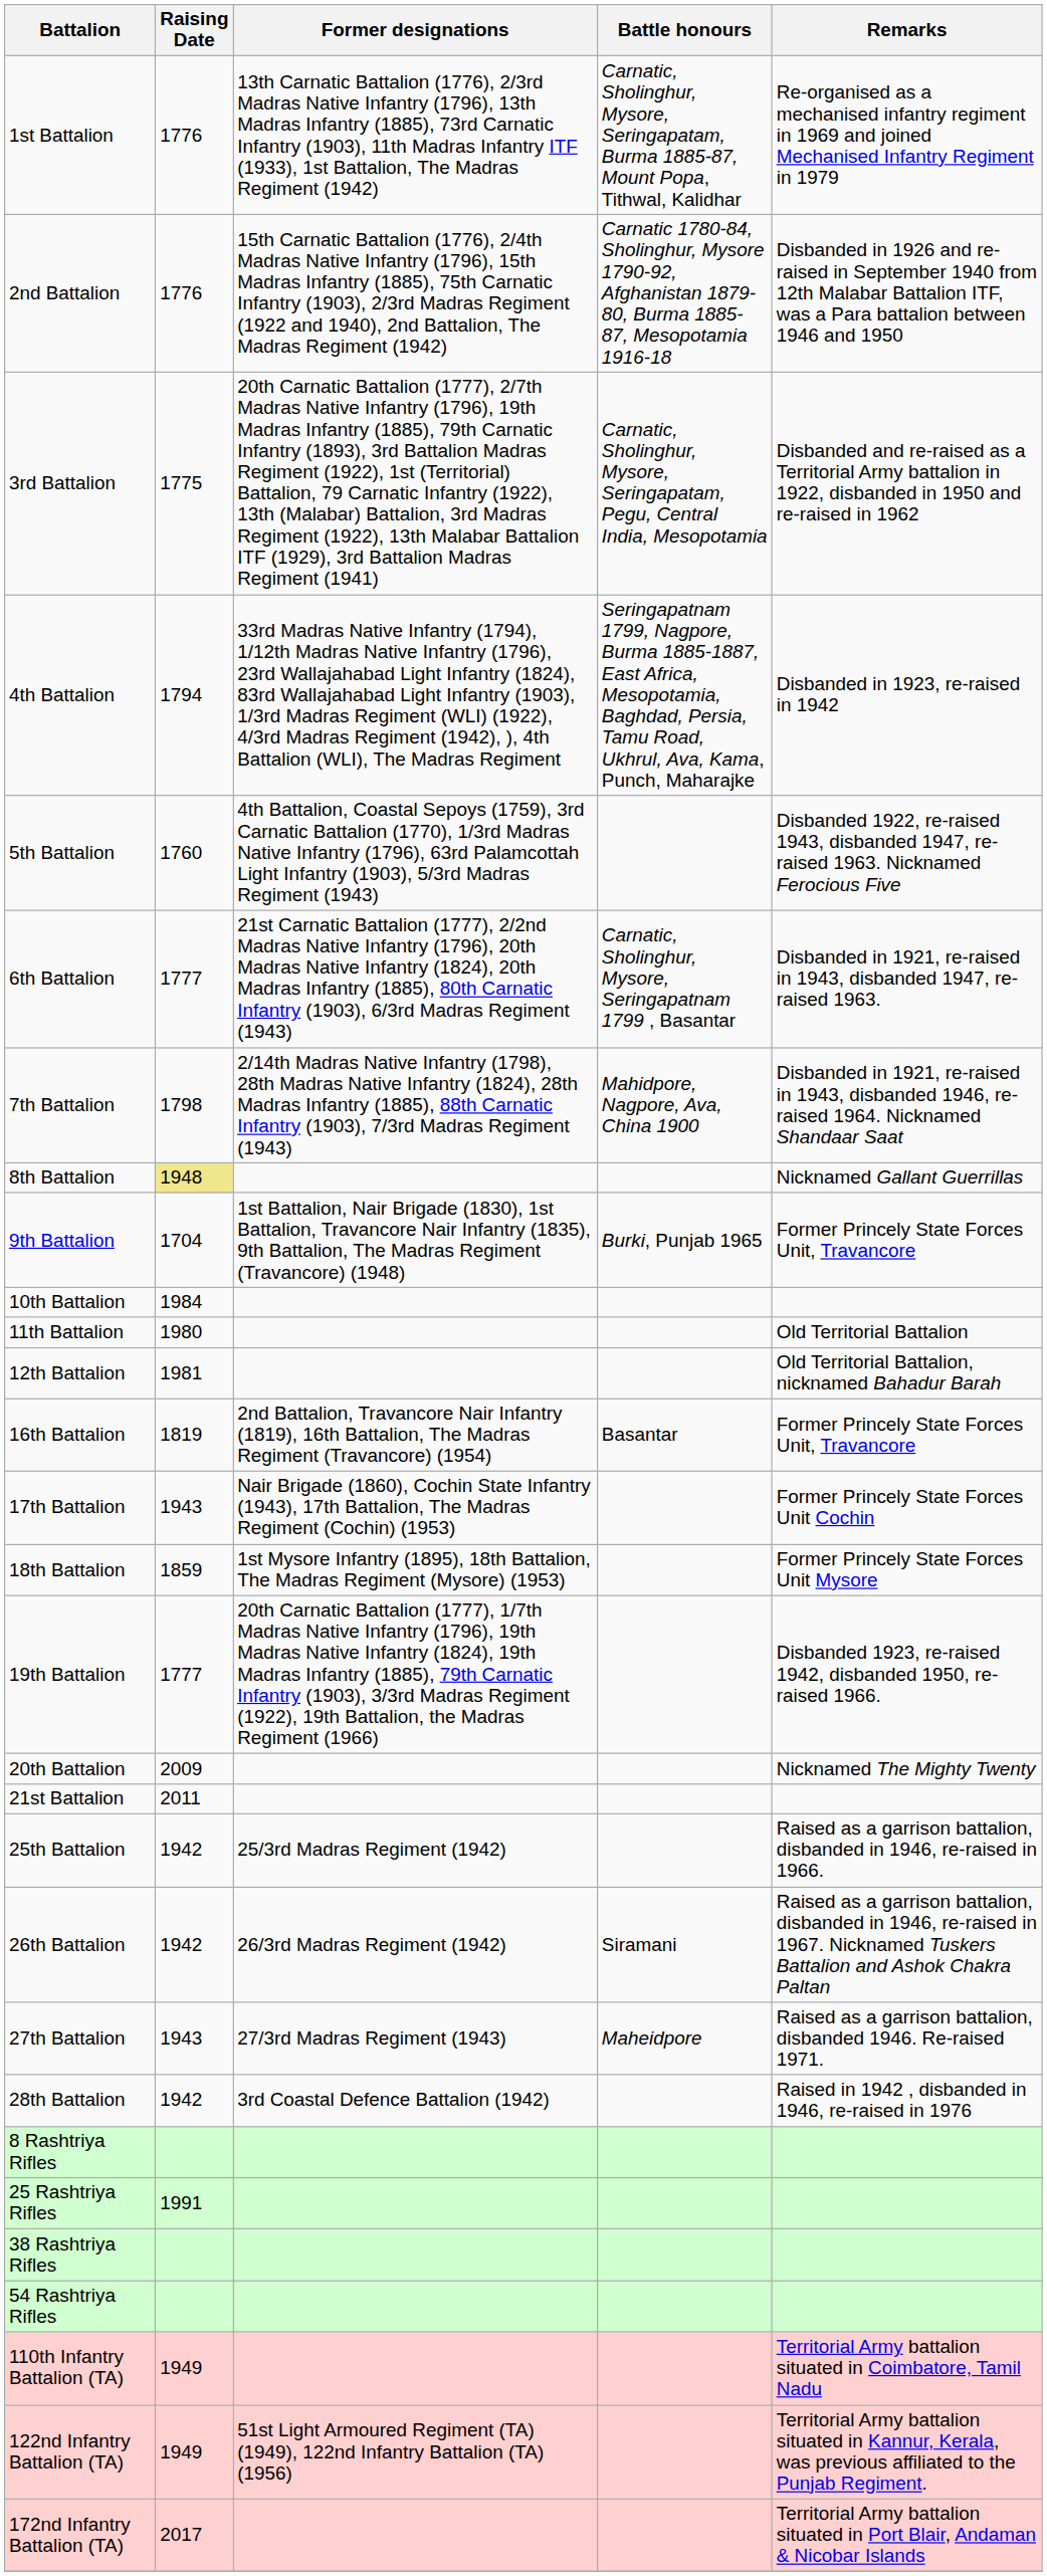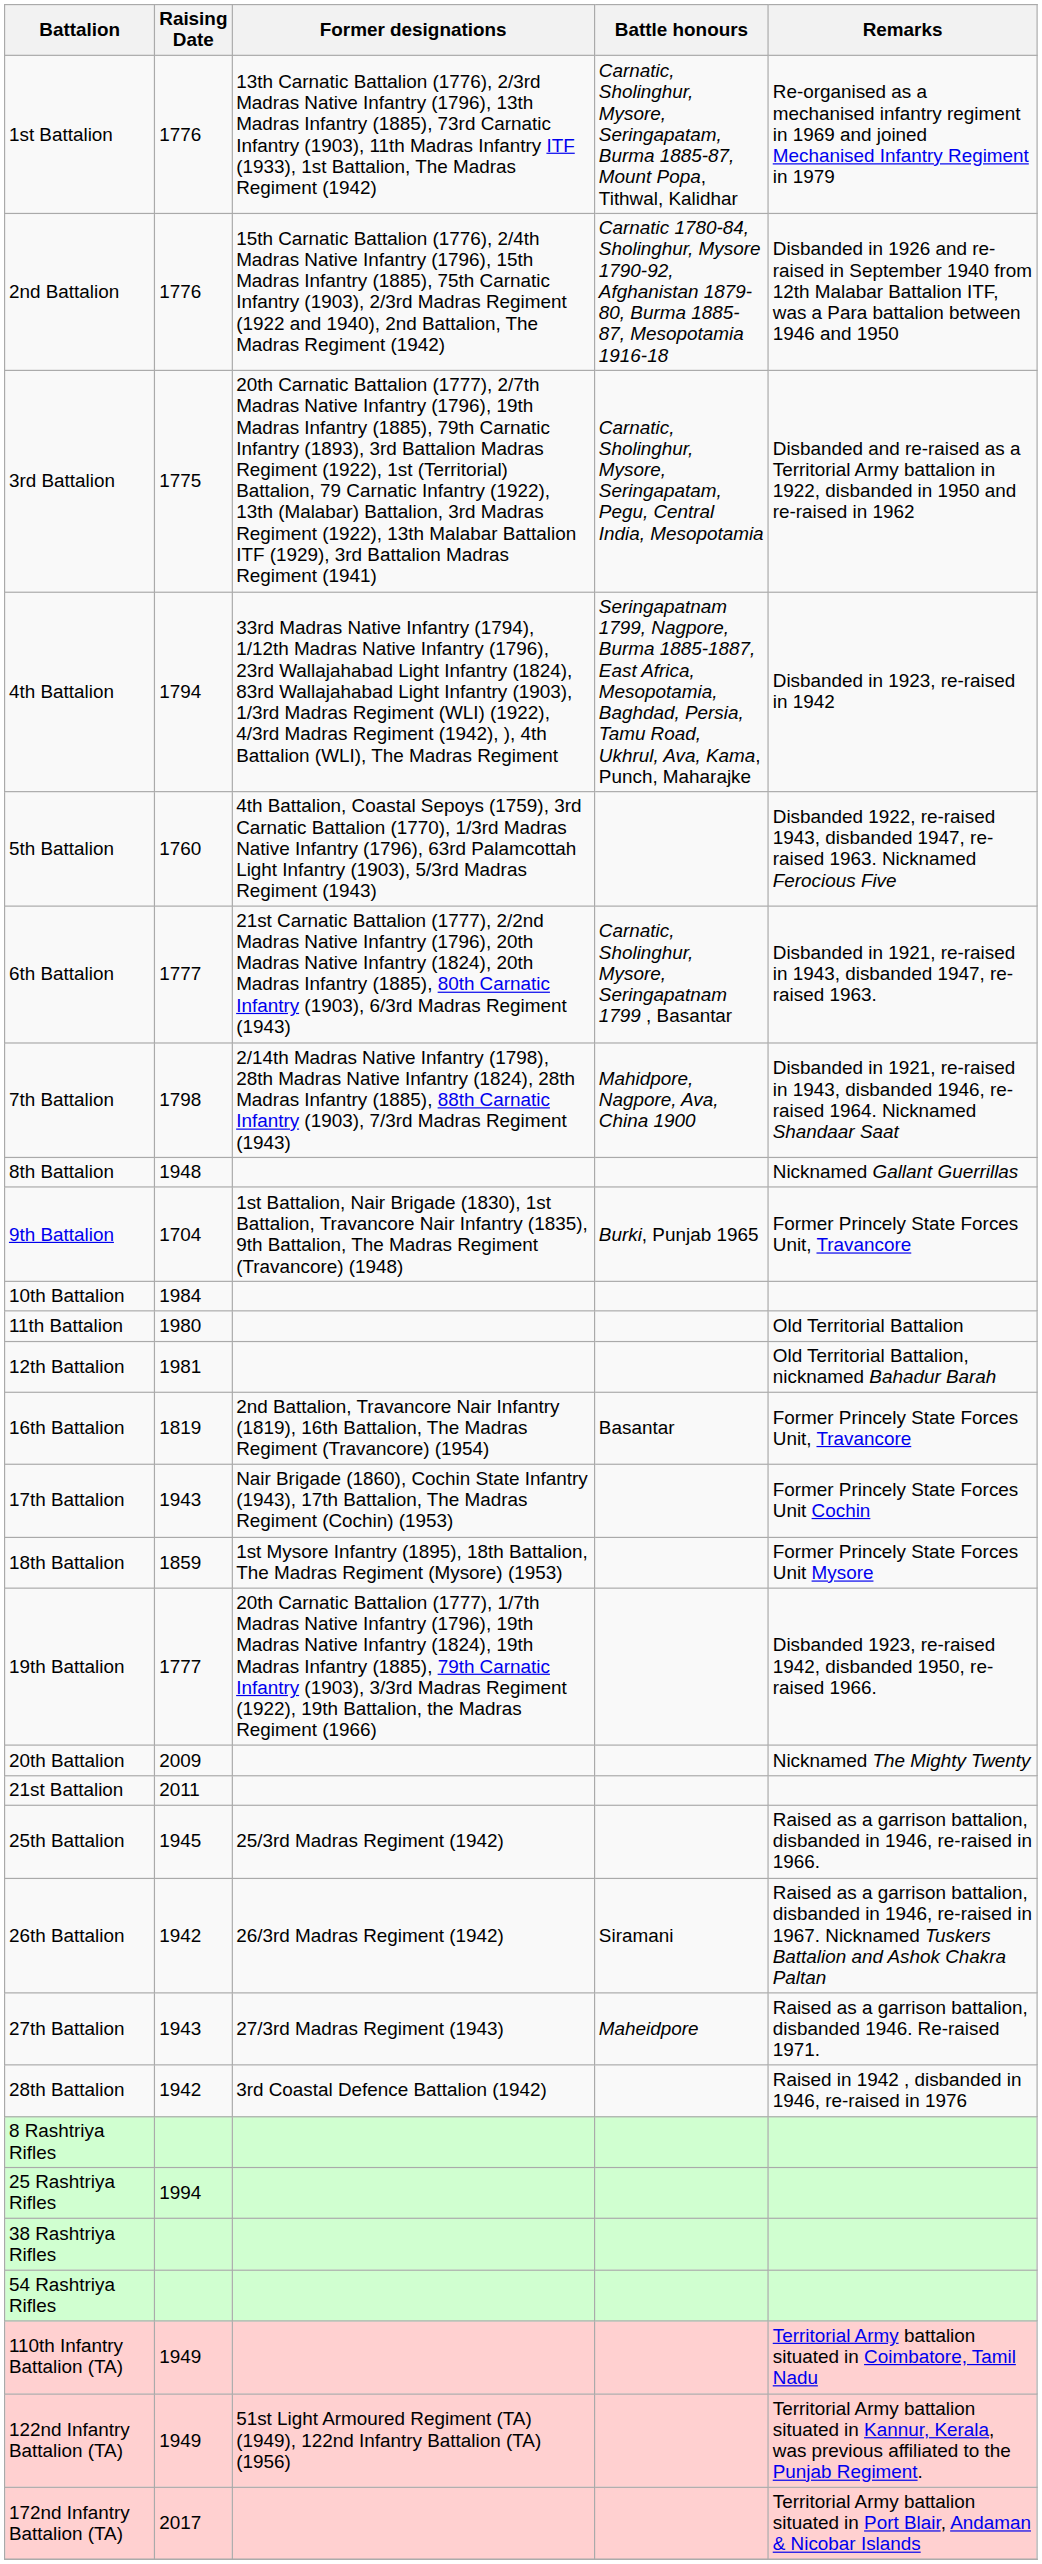8th Battalion | Raising Date: khaki background -> no background
25th Battalion | Raising Date: 1942 -> 1945
25 Rashtriya Rifles | Raising Date: 1991 -> 1994
